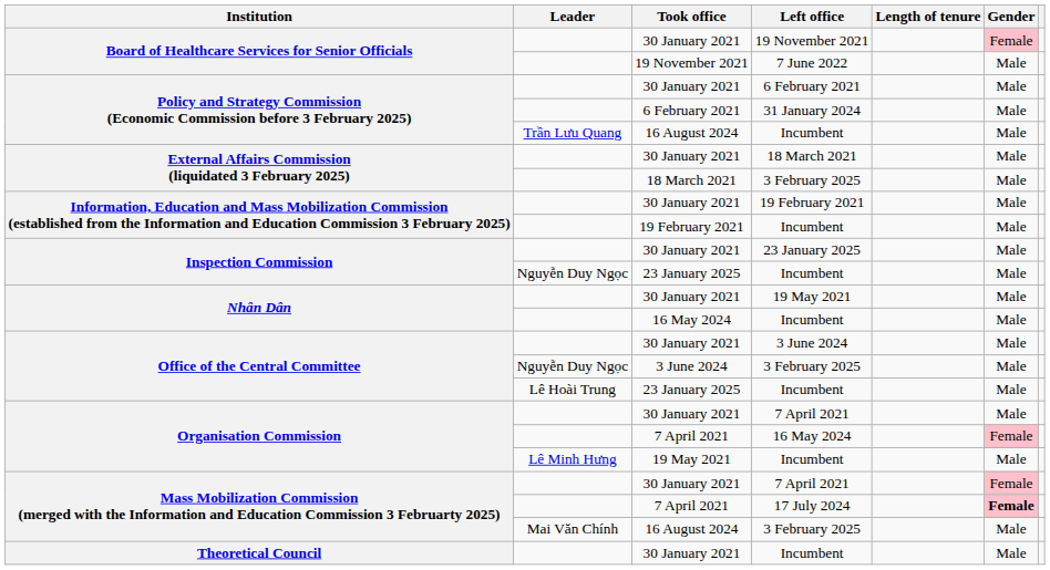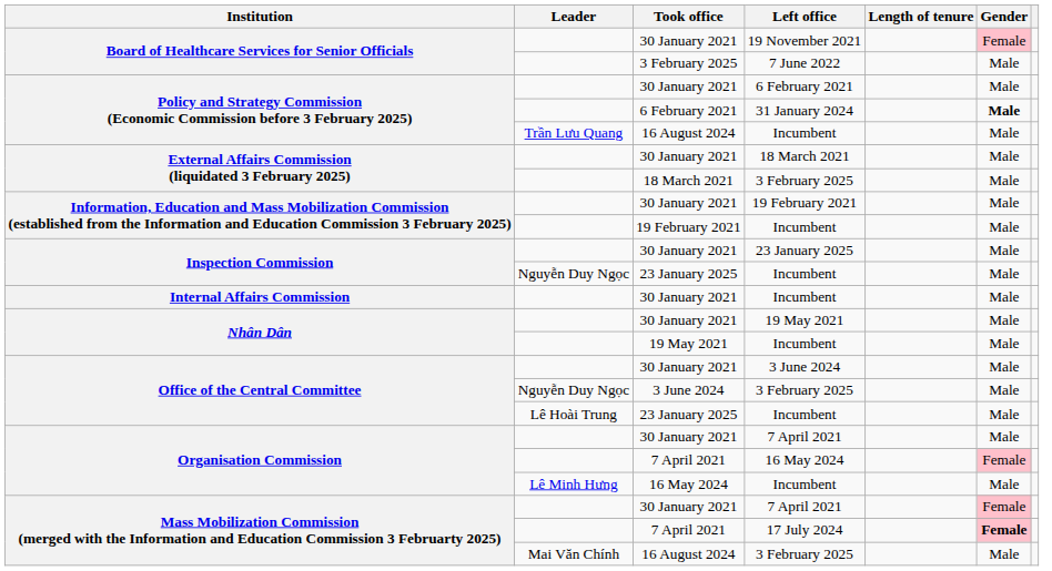7 June 2022 | Took office: 19 November 2021 -> 3 February 2025
31 January 2024 | Gender: normal -> bold
+ row: Internal Affairs Commission | 30 January 2021 | Incumbent | Male
Nhân Dân / Incumbent | Took office: 16 May 2024 -> 19 May 2021
Organisation Commission / Incumbent | Took office: 19 May 2021 -> 16 May 2024
- row: Theoretical Council | 30 January 2021 | Incumbent | Male
